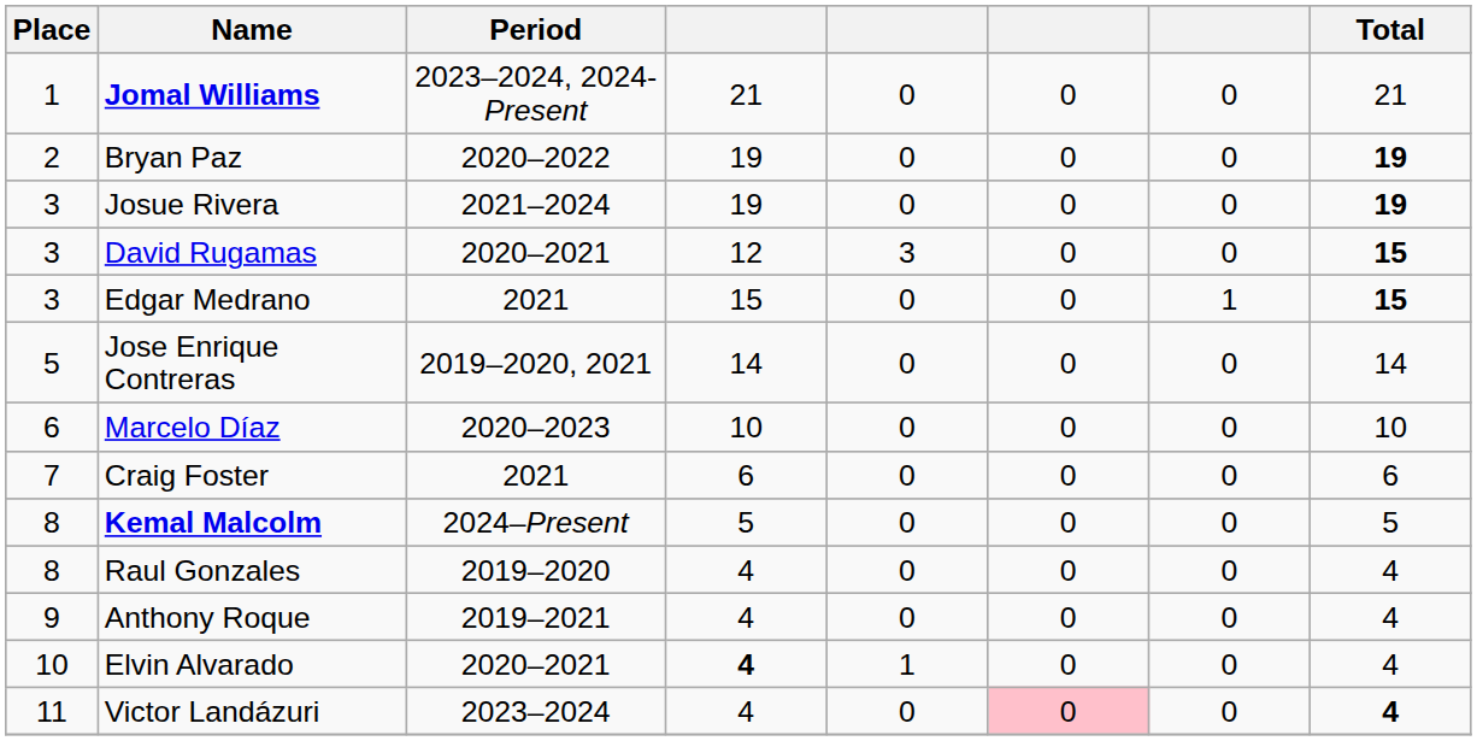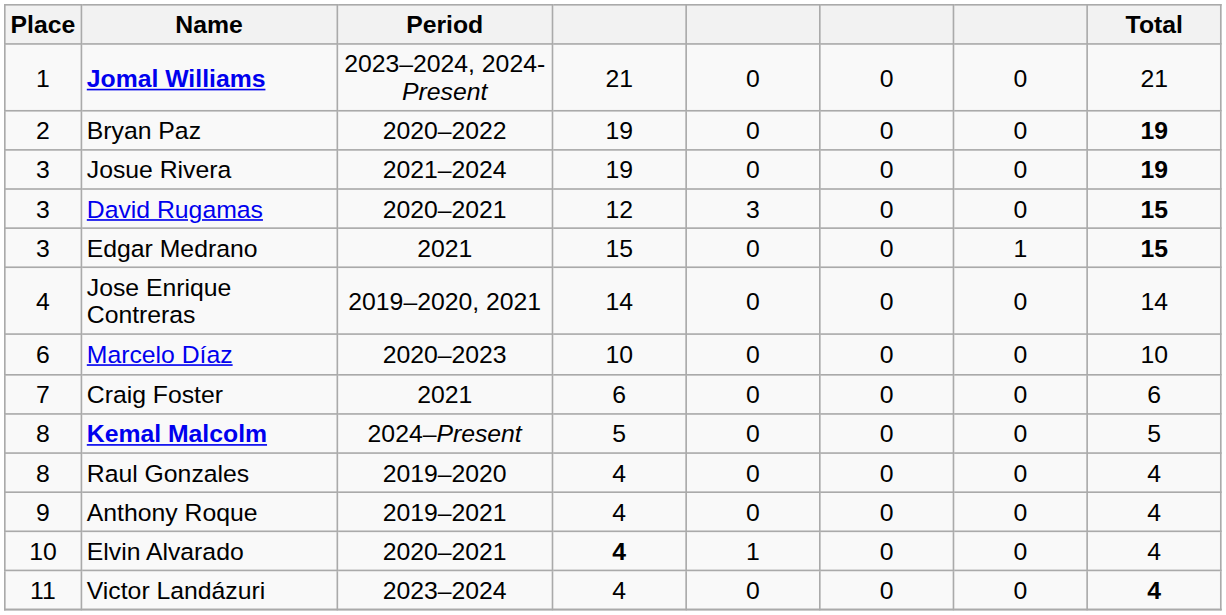Jose Enrique Contreras | Place: 5 -> 4
Victor Landázuri | column 6: pink background -> no background
